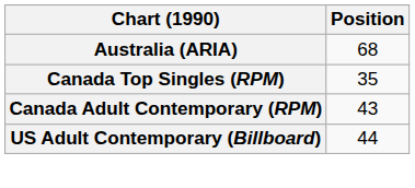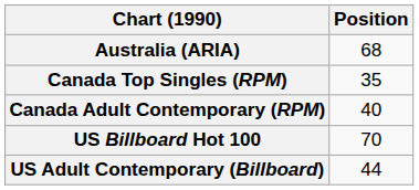Canada Adult Contemporary (RPM) | Position: 43 -> 40
+ row: US Billboard Hot 100 | 70
